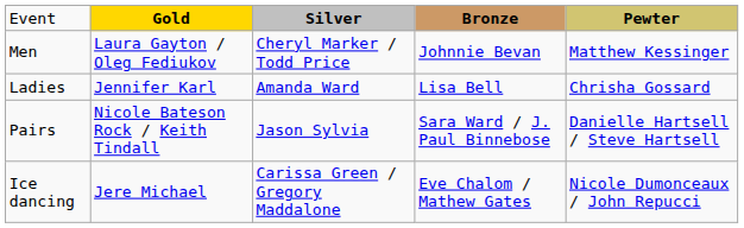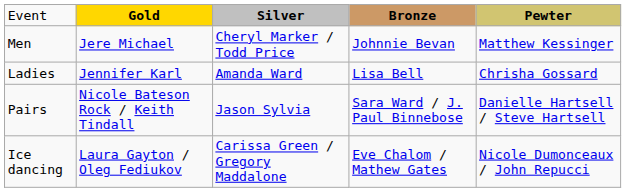Men | column 2: Laura Gayton / Oleg Fediukov -> Jere Michael
Ice dancing | column 2: Jere Michael -> Laura Gayton / Oleg Fediukov
